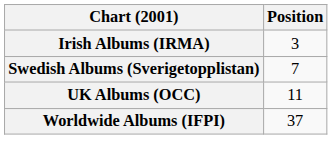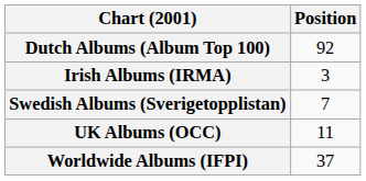+ row: Dutch Albums (Album Top 100) | 92
